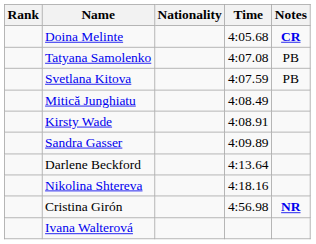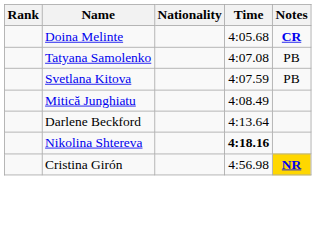- row: Kirsty Wade | 4:08.91
- row: Sandra Gasser | 4:09.89
Nikolina Shtereva | Time: normal -> bold
Cristina Girón | Notes: no background -> gold background
- row: Ivana Walterová
